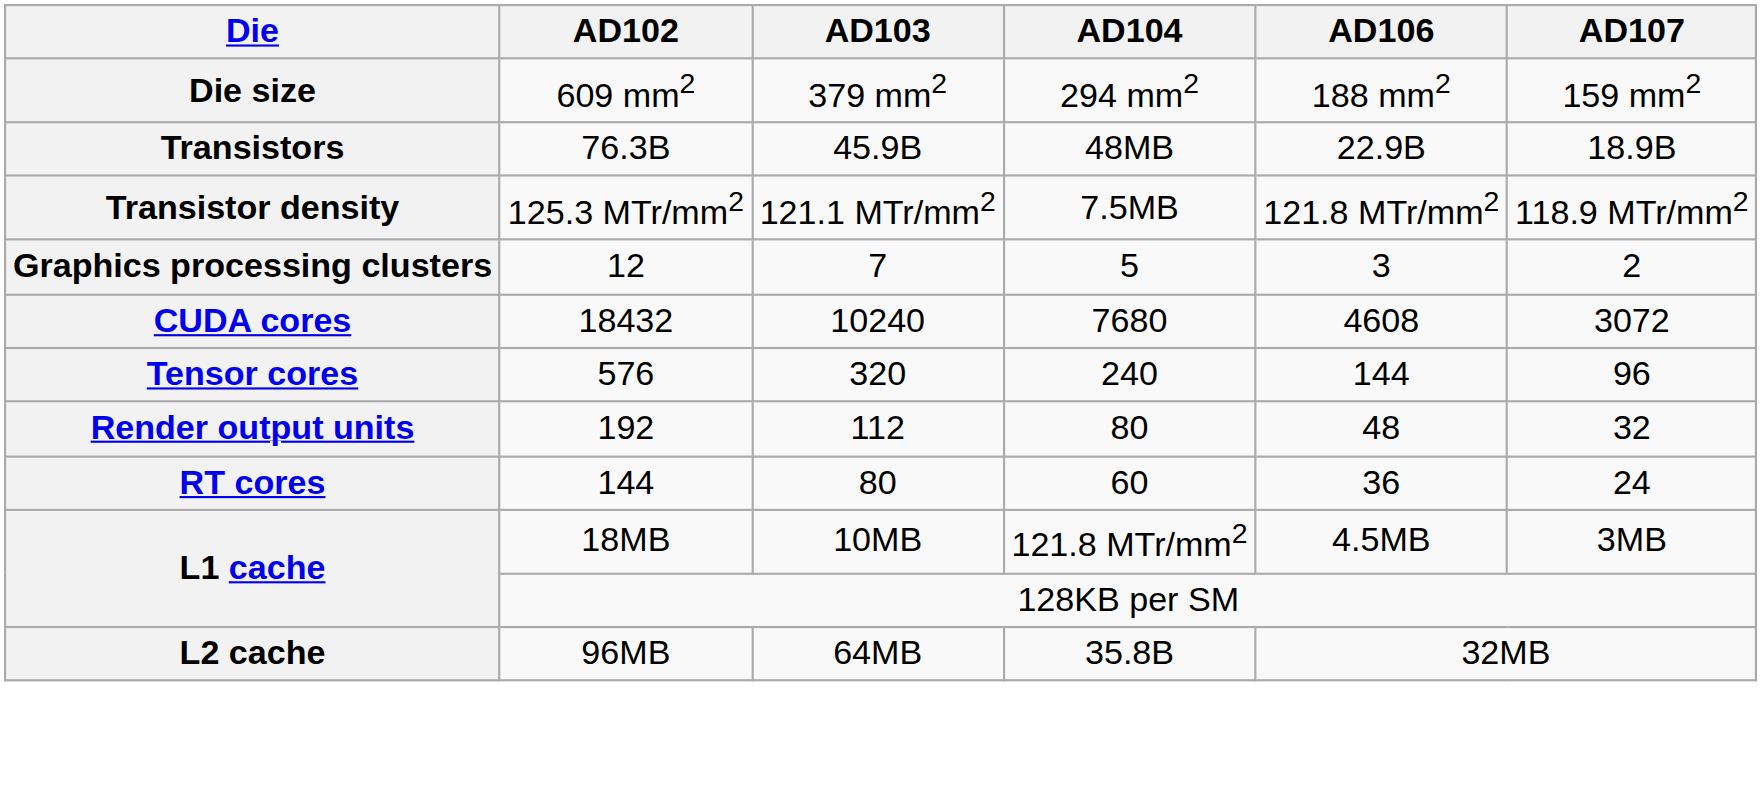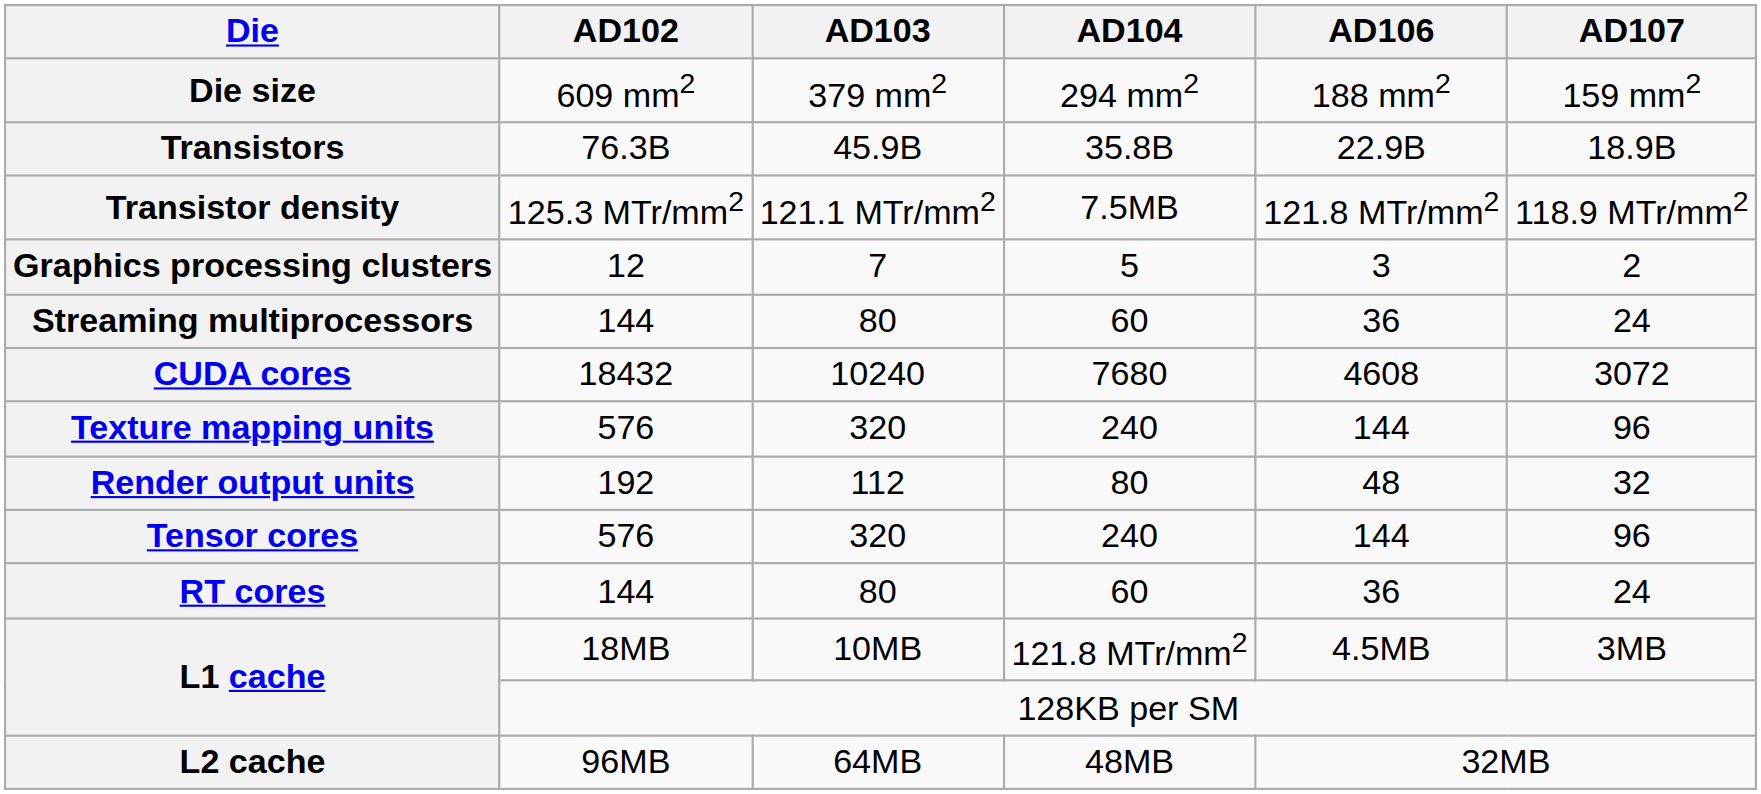Transistors | AD104: 48MB -> 35.8B
+ row: Streaming multiprocessors | 144 | 80 | 60 | 36 | 24
+ row: Texture mapping units | 576 | 320 | 240 | 144 | 96
rows swapped: Render output units <-> Tensor cores
L2 cache | AD104: 35.8B -> 48MB
